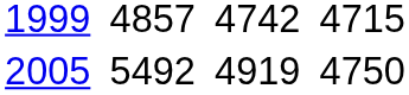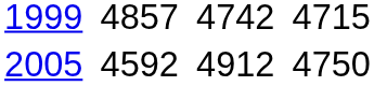2005 | column 3: 5492 -> 4592
2005 | column 5: 4919 -> 4912
